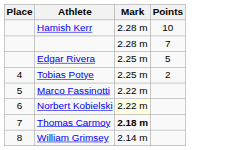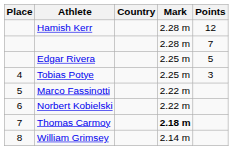+ column: Country
Hamish Kerr | Points: 10 -> 12
Tobias Potye | Points: 2 -> 3
Norbert Kobielski | Mark: lightyellow background -> no background
